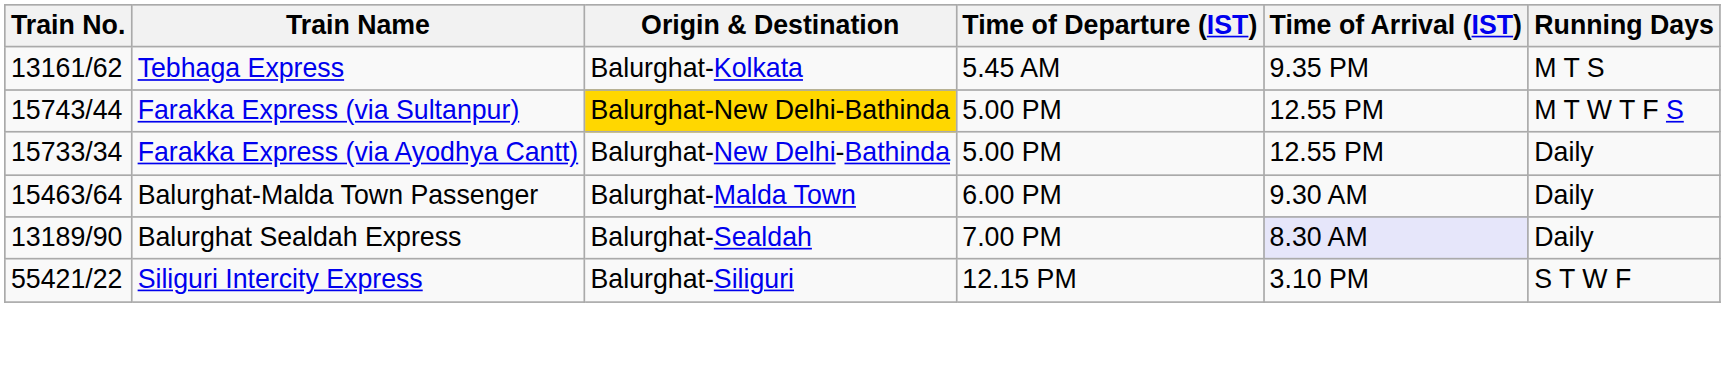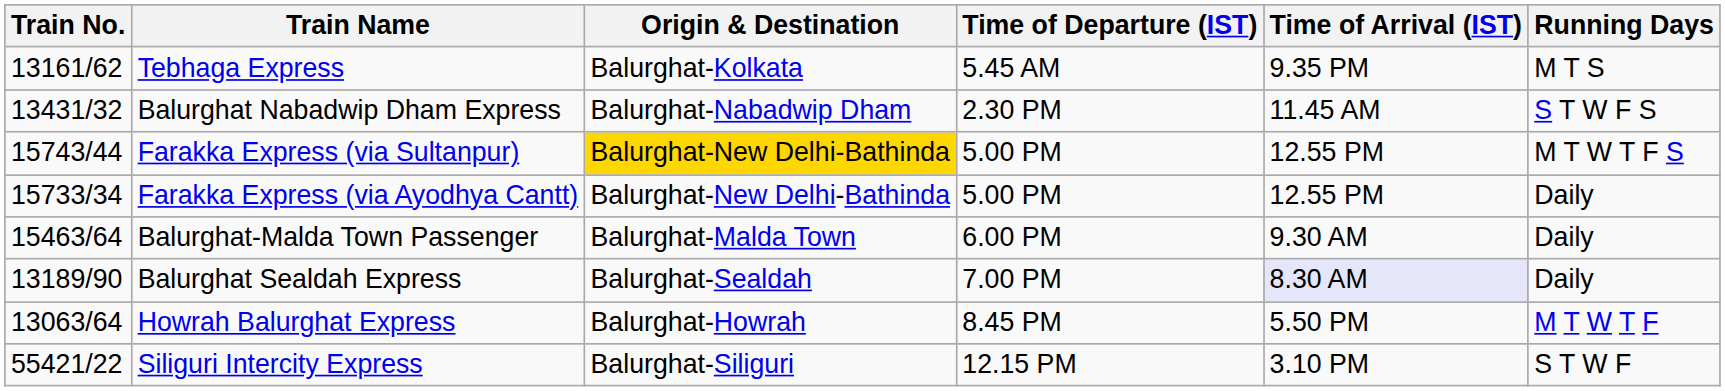+ row: 13431/32 | Balurghat Nabadwip Dham Express | Balurghat-Nabadwip Dham | 2.30 PM | 11.45 AM | S T W F S
+ row: 13063/64 | Howrah Balurghat Express | Balurghat-Howrah | 8.45 PM | 5.50 PM | M T W T F
